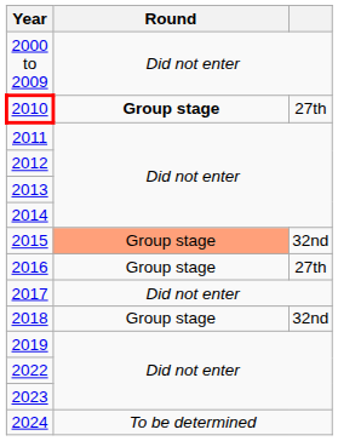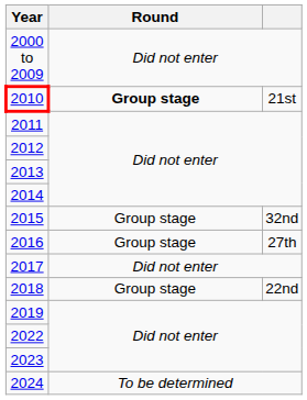2010 | column 3: 27th -> 21st
2015 | Round: lightsalmon background -> no background
2018 | column 3: 32nd -> 22nd
